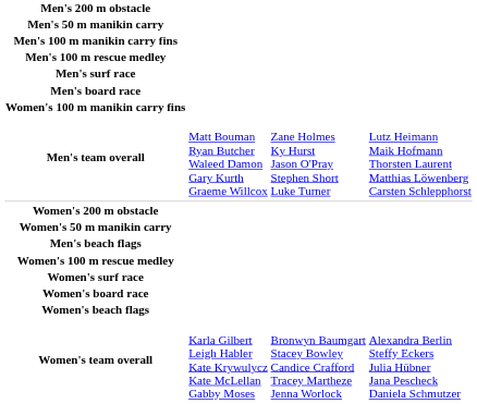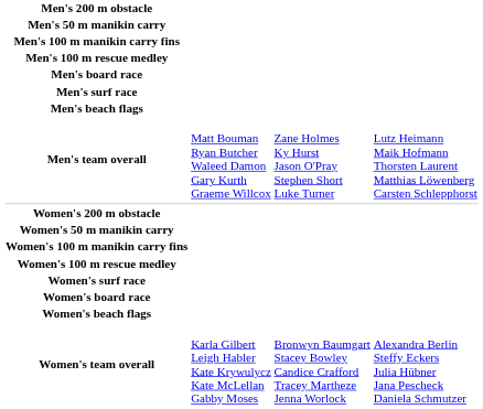rows swapped: Men's surf race <-> Men's board race
rows swapped: Men's beach flags <-> Women's 100 m manikin carry fins
